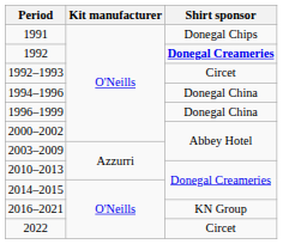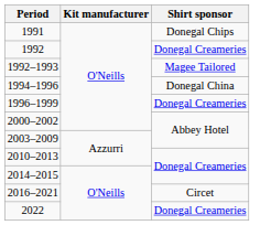1992 | Shirt sponsor: bold -> normal
1992–1993 | Shirt sponsor: Circet -> Magee Tailored
1996–1999 | Shirt sponsor: Donegal China -> Donegal Creameries
2016–2021 | Shirt sponsor: KN Group -> Circet
2022 | Shirt sponsor: Circet -> Donegal Creameries
